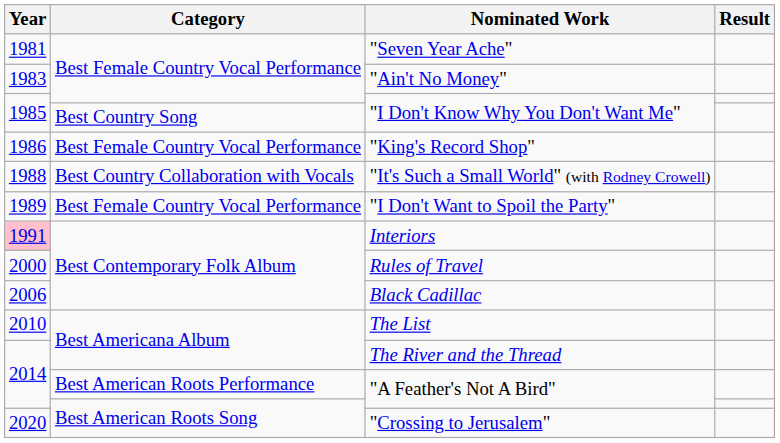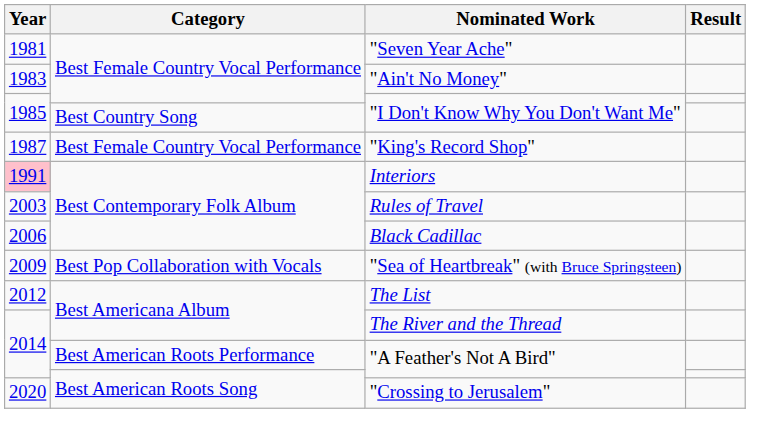"King's Record Shop" | Year: 1986 -> 1987
- row: 1988 | Best Country Collaboration with Vocals | "It's Such a Small World" (with Rodney Crowell)
- row: 1989 | Best Female Country Vocal Performance | "I Don't Want to Spoil the Party"
Rules of Travel | Year: 2000 -> 2003
+ row: 2009 | Best Pop Collaboration with Vocals | "Sea of Heartbreak" (with Bruce Springsteen)
The List | Year: 2010 -> 2012
